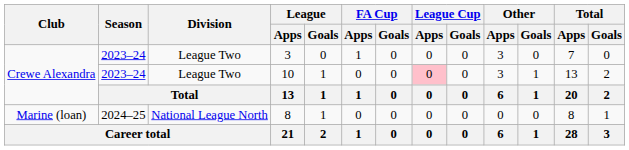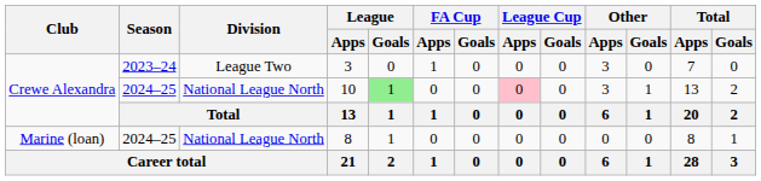10 | Season: 2023–24 -> 2024–25
10 | Division: League Two -> National League North
10 | League / Goals: no background -> lightgreen background
